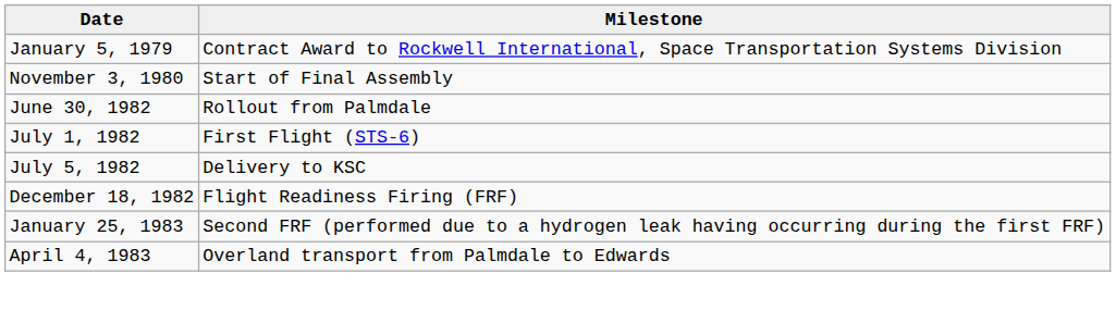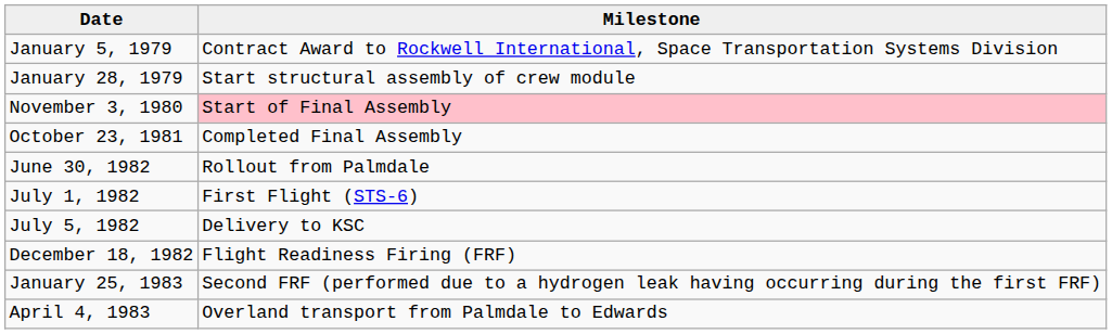+ row: January 28, 1979 | Start structural assembly of crew module
November 3, 1980 | Milestone: no background -> pink background
+ row: October 23, 1981 | Completed Final Assembly
